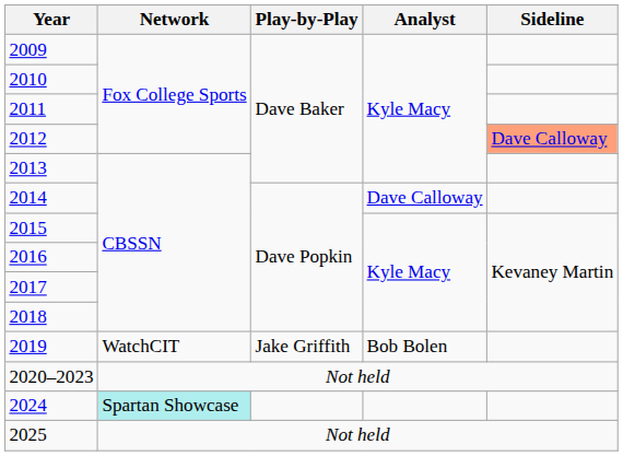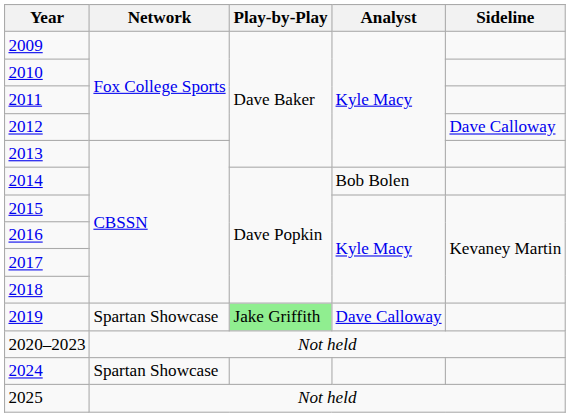2012 | Sideline: lightsalmon background -> no background
2014 | Analyst: Dave Calloway -> Bob Bolen
2019 | Network: WatchCIT -> Spartan Showcase
2019 | Play-by-Play: no background -> lightgreen background
2019 | Analyst: Bob Bolen -> Dave Calloway
2024 | Network: paleturquoise background -> no background
